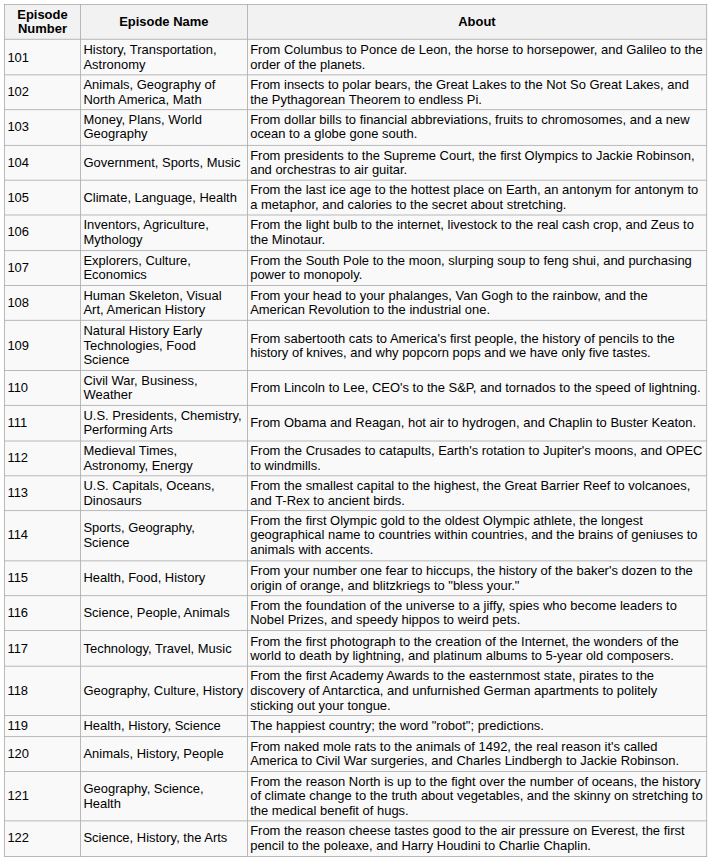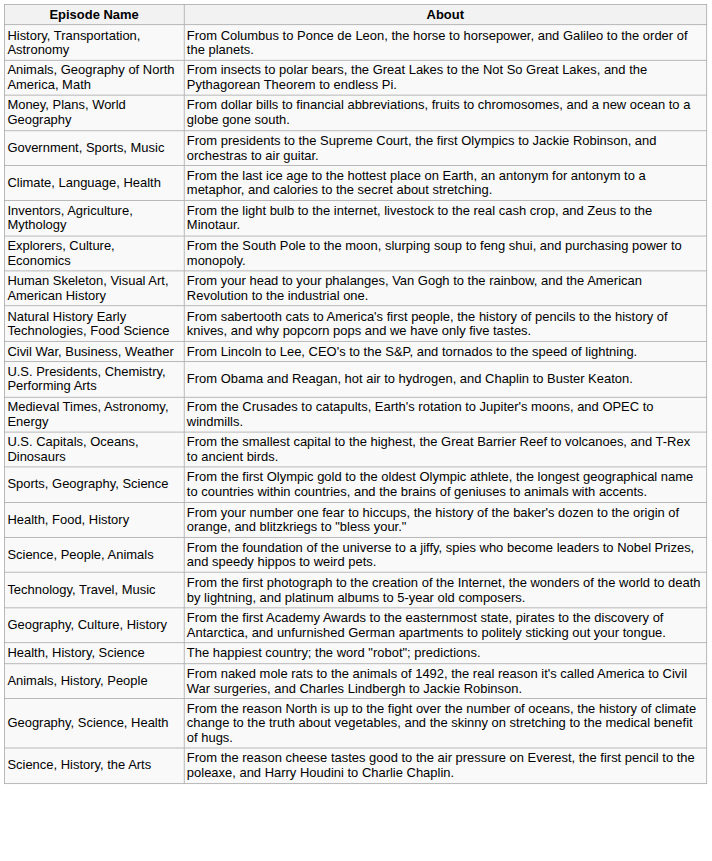- column: Episode Number | 101 | 102 | 103 | 104 | 105 | 106 | 107 | 108 | 109 | 110 | 111 | 112 | 113 | 114 | 115 | 116 | 117 | 118 | 119 | 120 | 121 | 122
